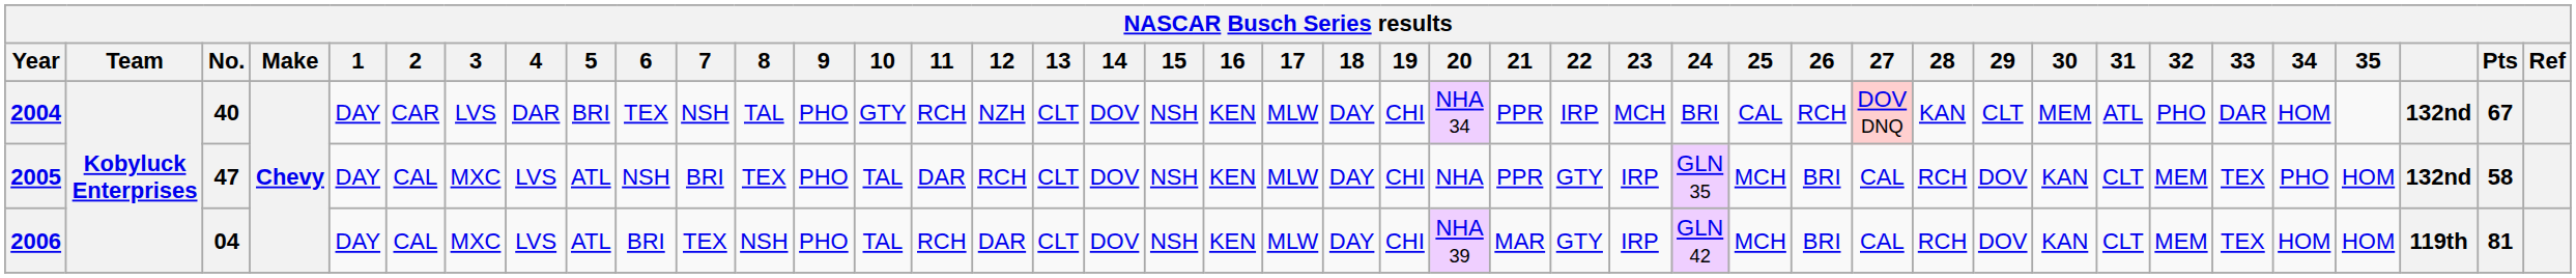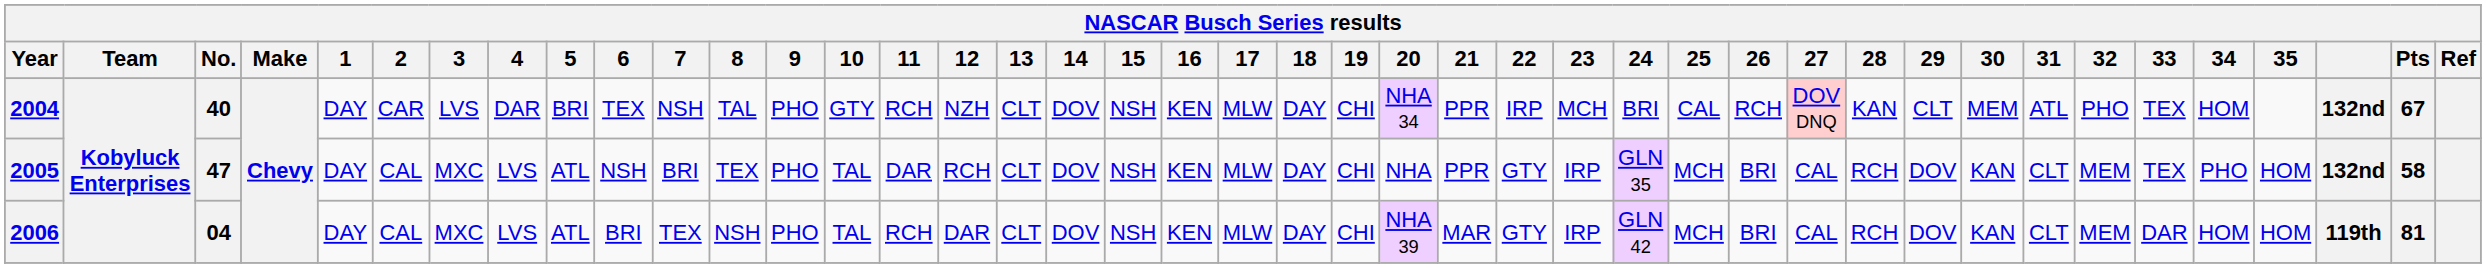2004 | 33: DAR -> TEX
2006 | 33: TEX -> DAR
